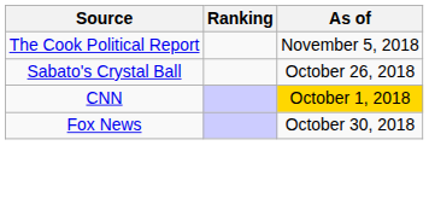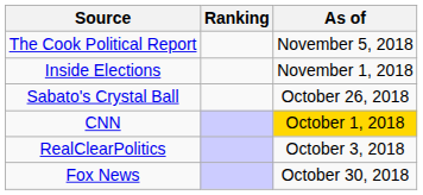+ row: Inside Elections | November 1, 2018
+ row: RealClearPolitics | October 3, 2018
